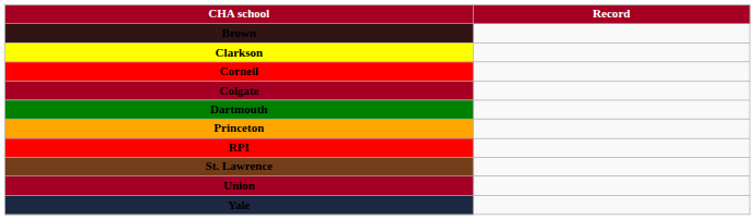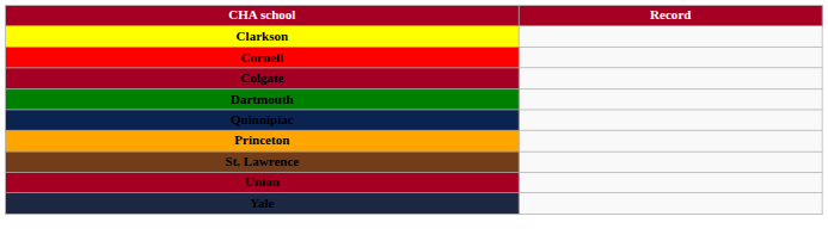- row: Brown
+ row: Quinnipiac
- row: RPI
